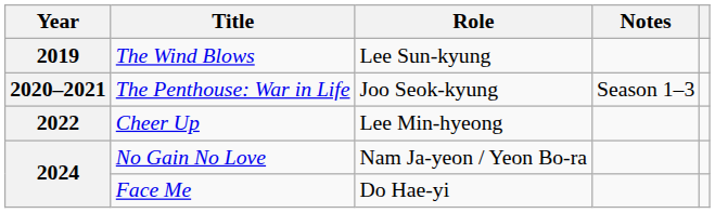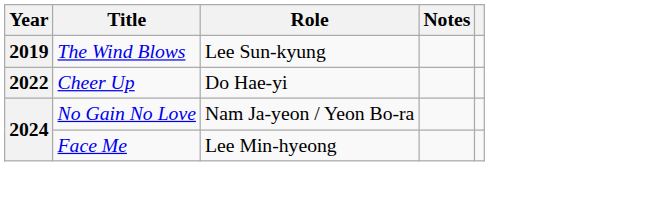- row: 2020–2021 | The Penthouse: War in Life | Joo Seok-kyung | Season 1–3
Cheer Up | Role: Lee Min-hyeong -> Do Hae-yi
Face Me | Role: Do Hae-yi -> Lee Min-hyeong
